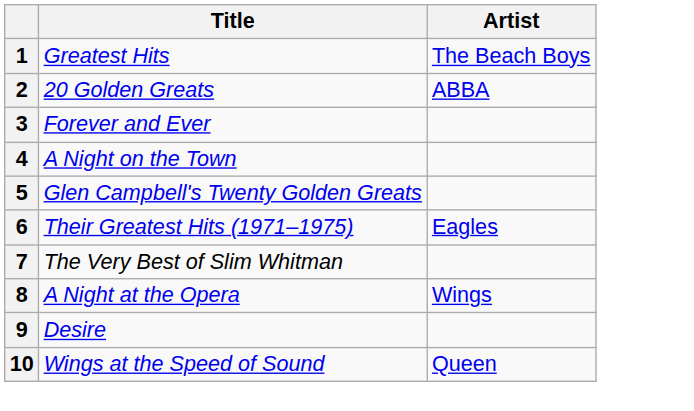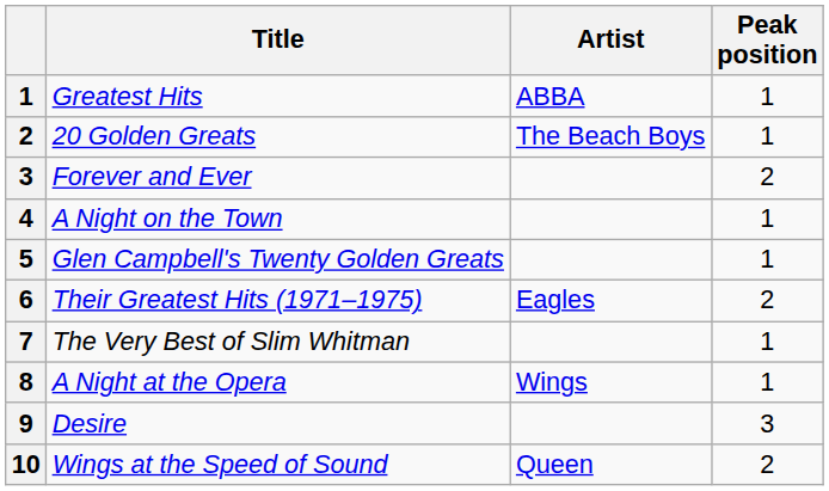+ column: Peak position | 1 | 1 | 2 | 1 | 1 | 2 | 1 | 1 | 3 | 2
Greatest Hits | Artist: The Beach Boys -> ABBA
20 Golden Greats | Artist: ABBA -> The Beach Boys
